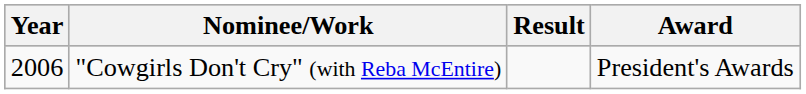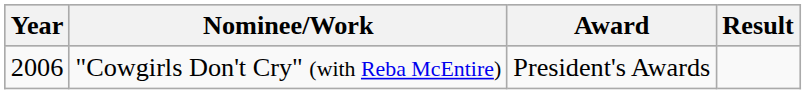columns swapped: Award <-> Result
